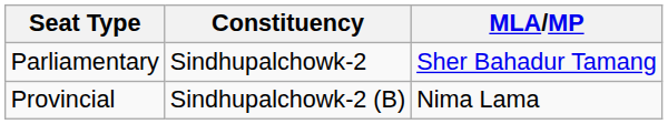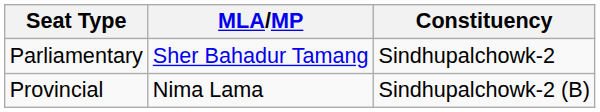columns swapped: Constituency <-> MLA/MP
